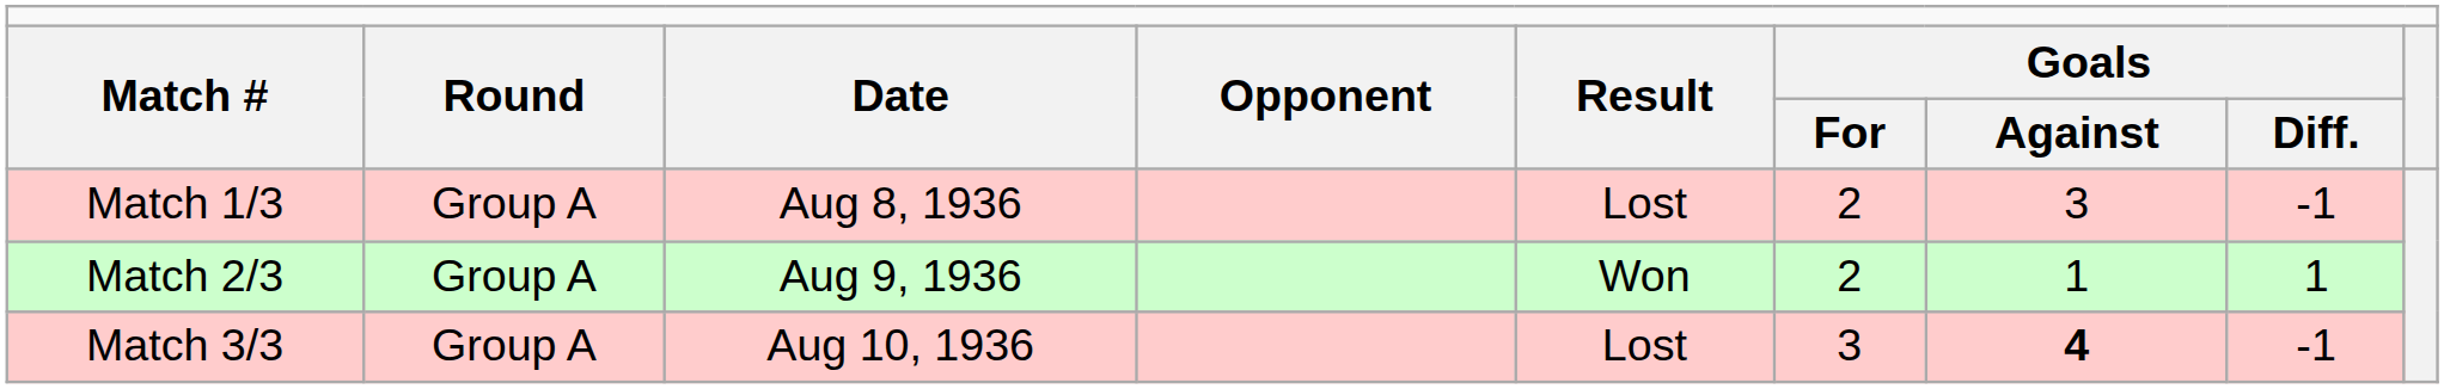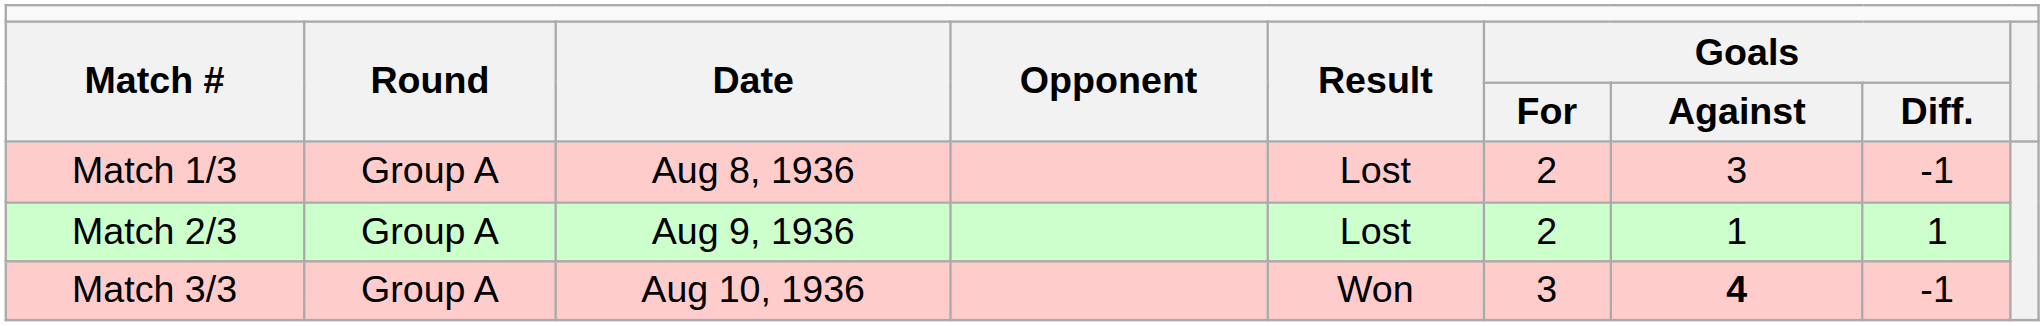Match 2/3 | column 5: Won -> Lost
Match 3/3 | column 5: Lost -> Won
